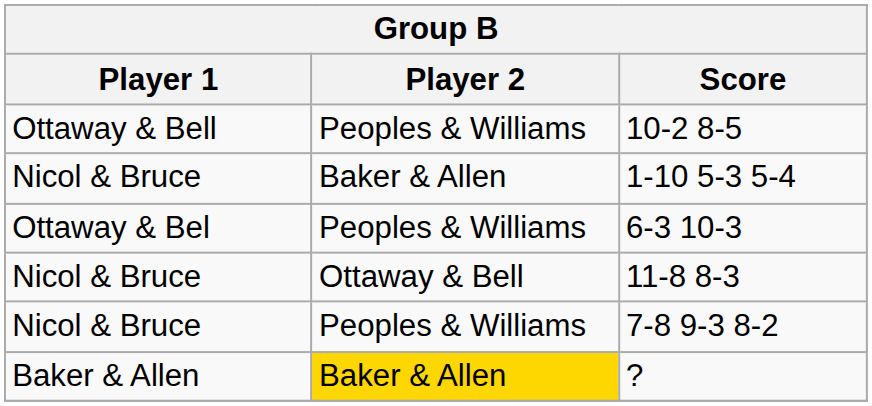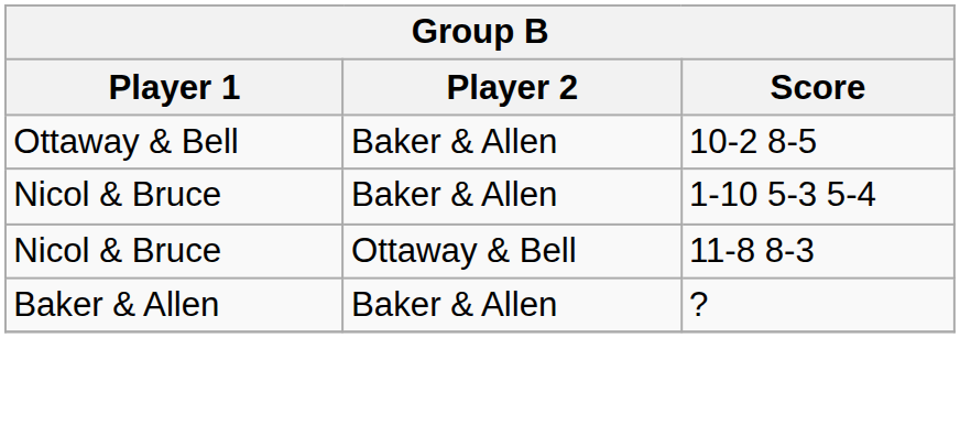10-2 8-5 | Player 2: Peoples & Williams -> Baker & Allen
- row: Ottaway & Bel | Peoples & Williams | 6-3 10-3
- row: Nicol & Bruce | Peoples & Williams | 7-8 9-3 8-2
? | Player 2: gold background -> no background
